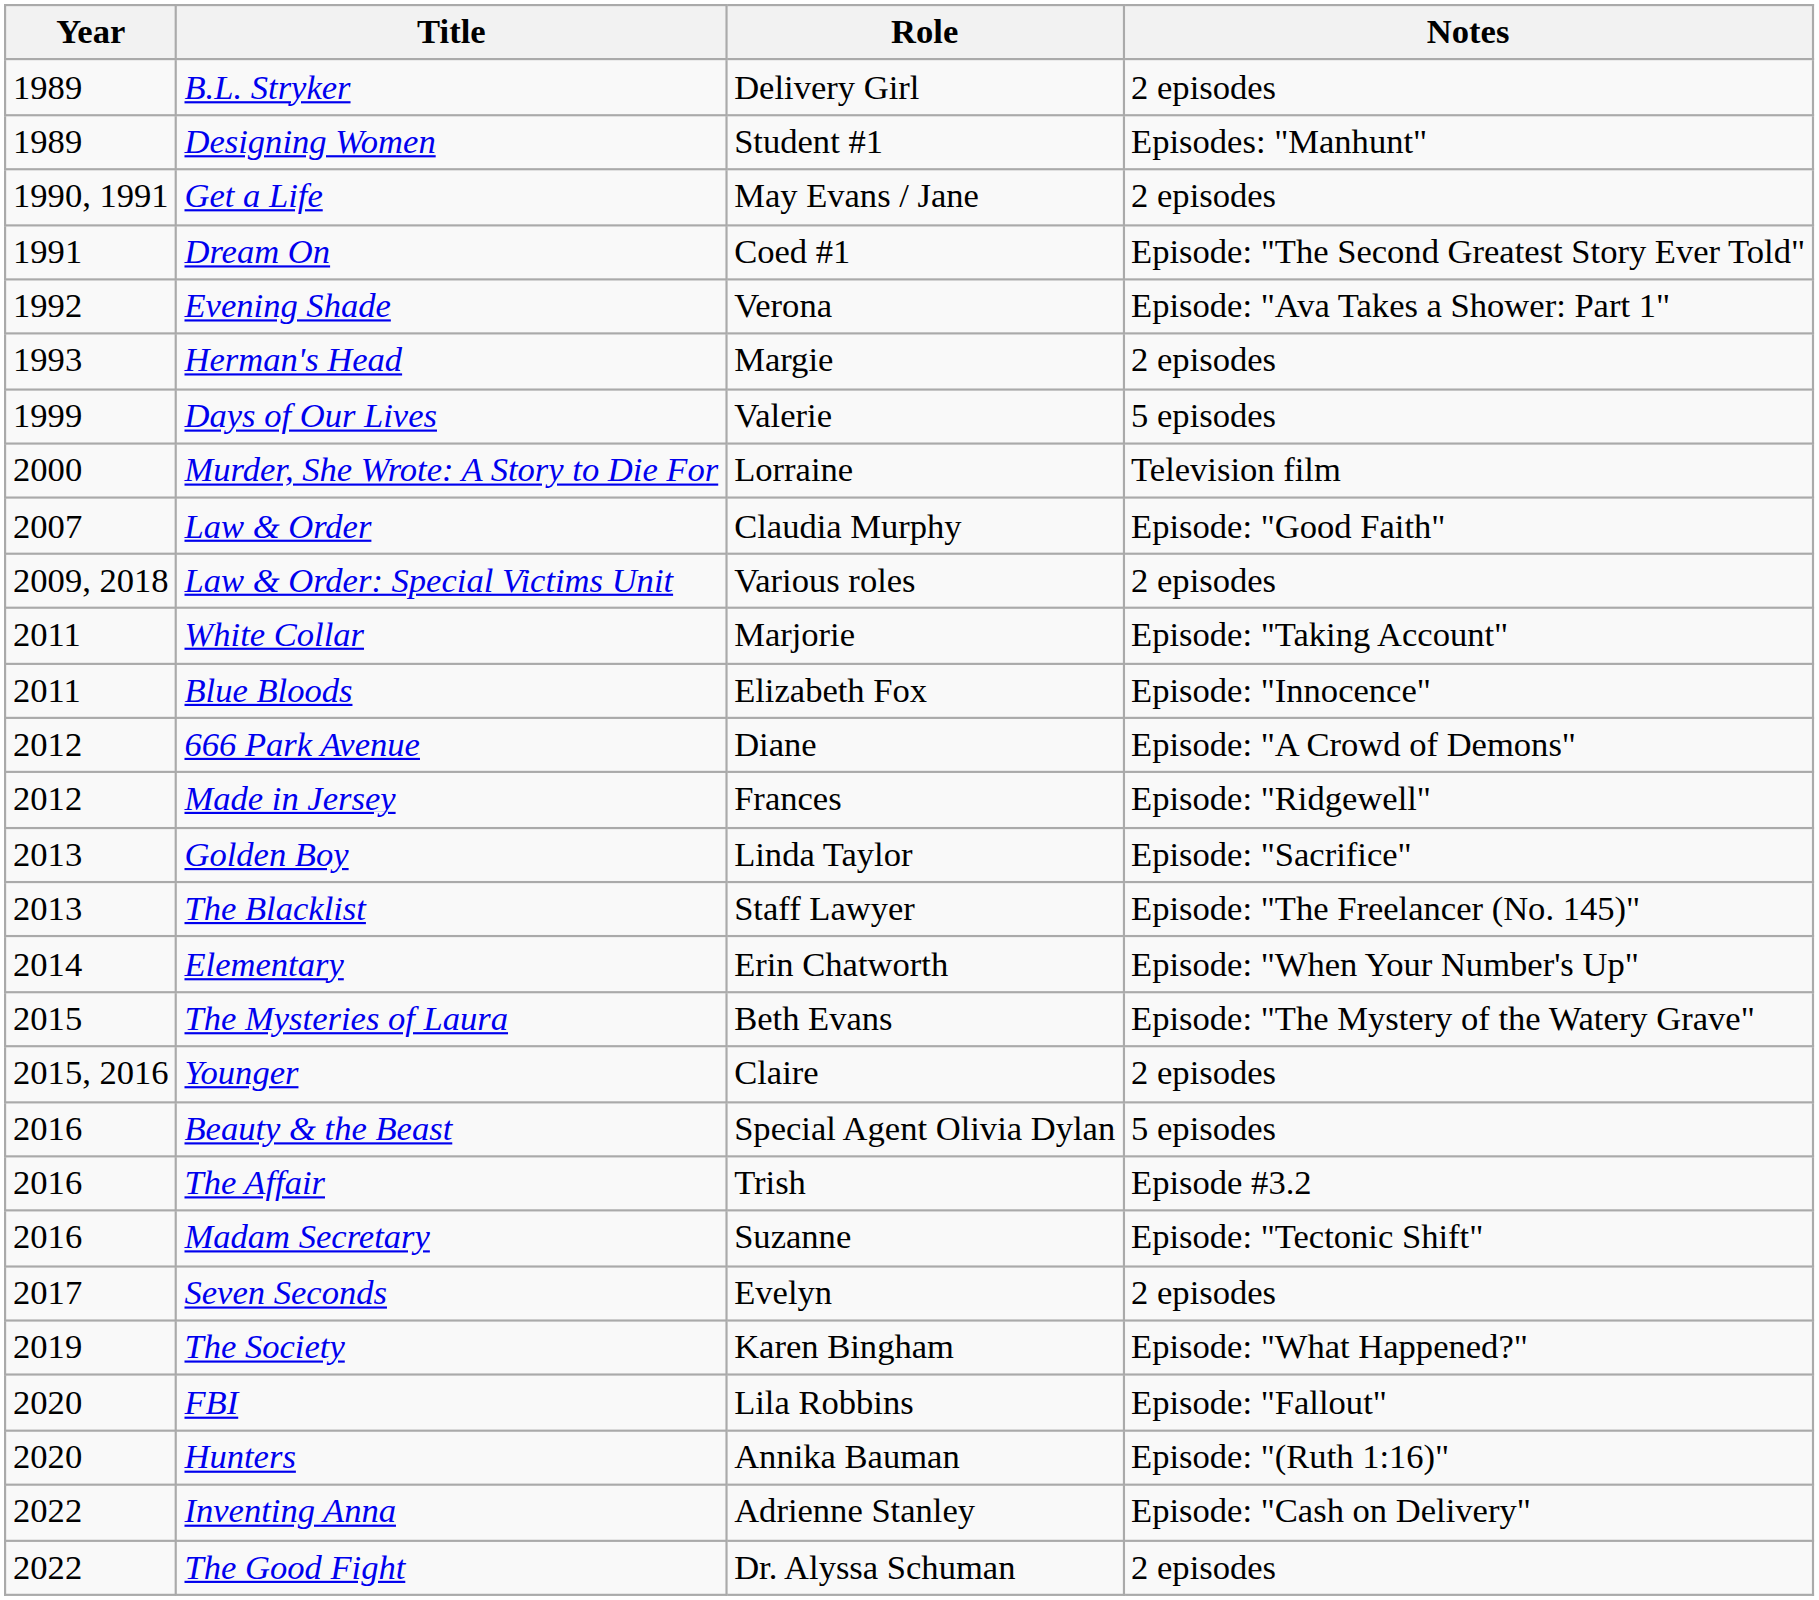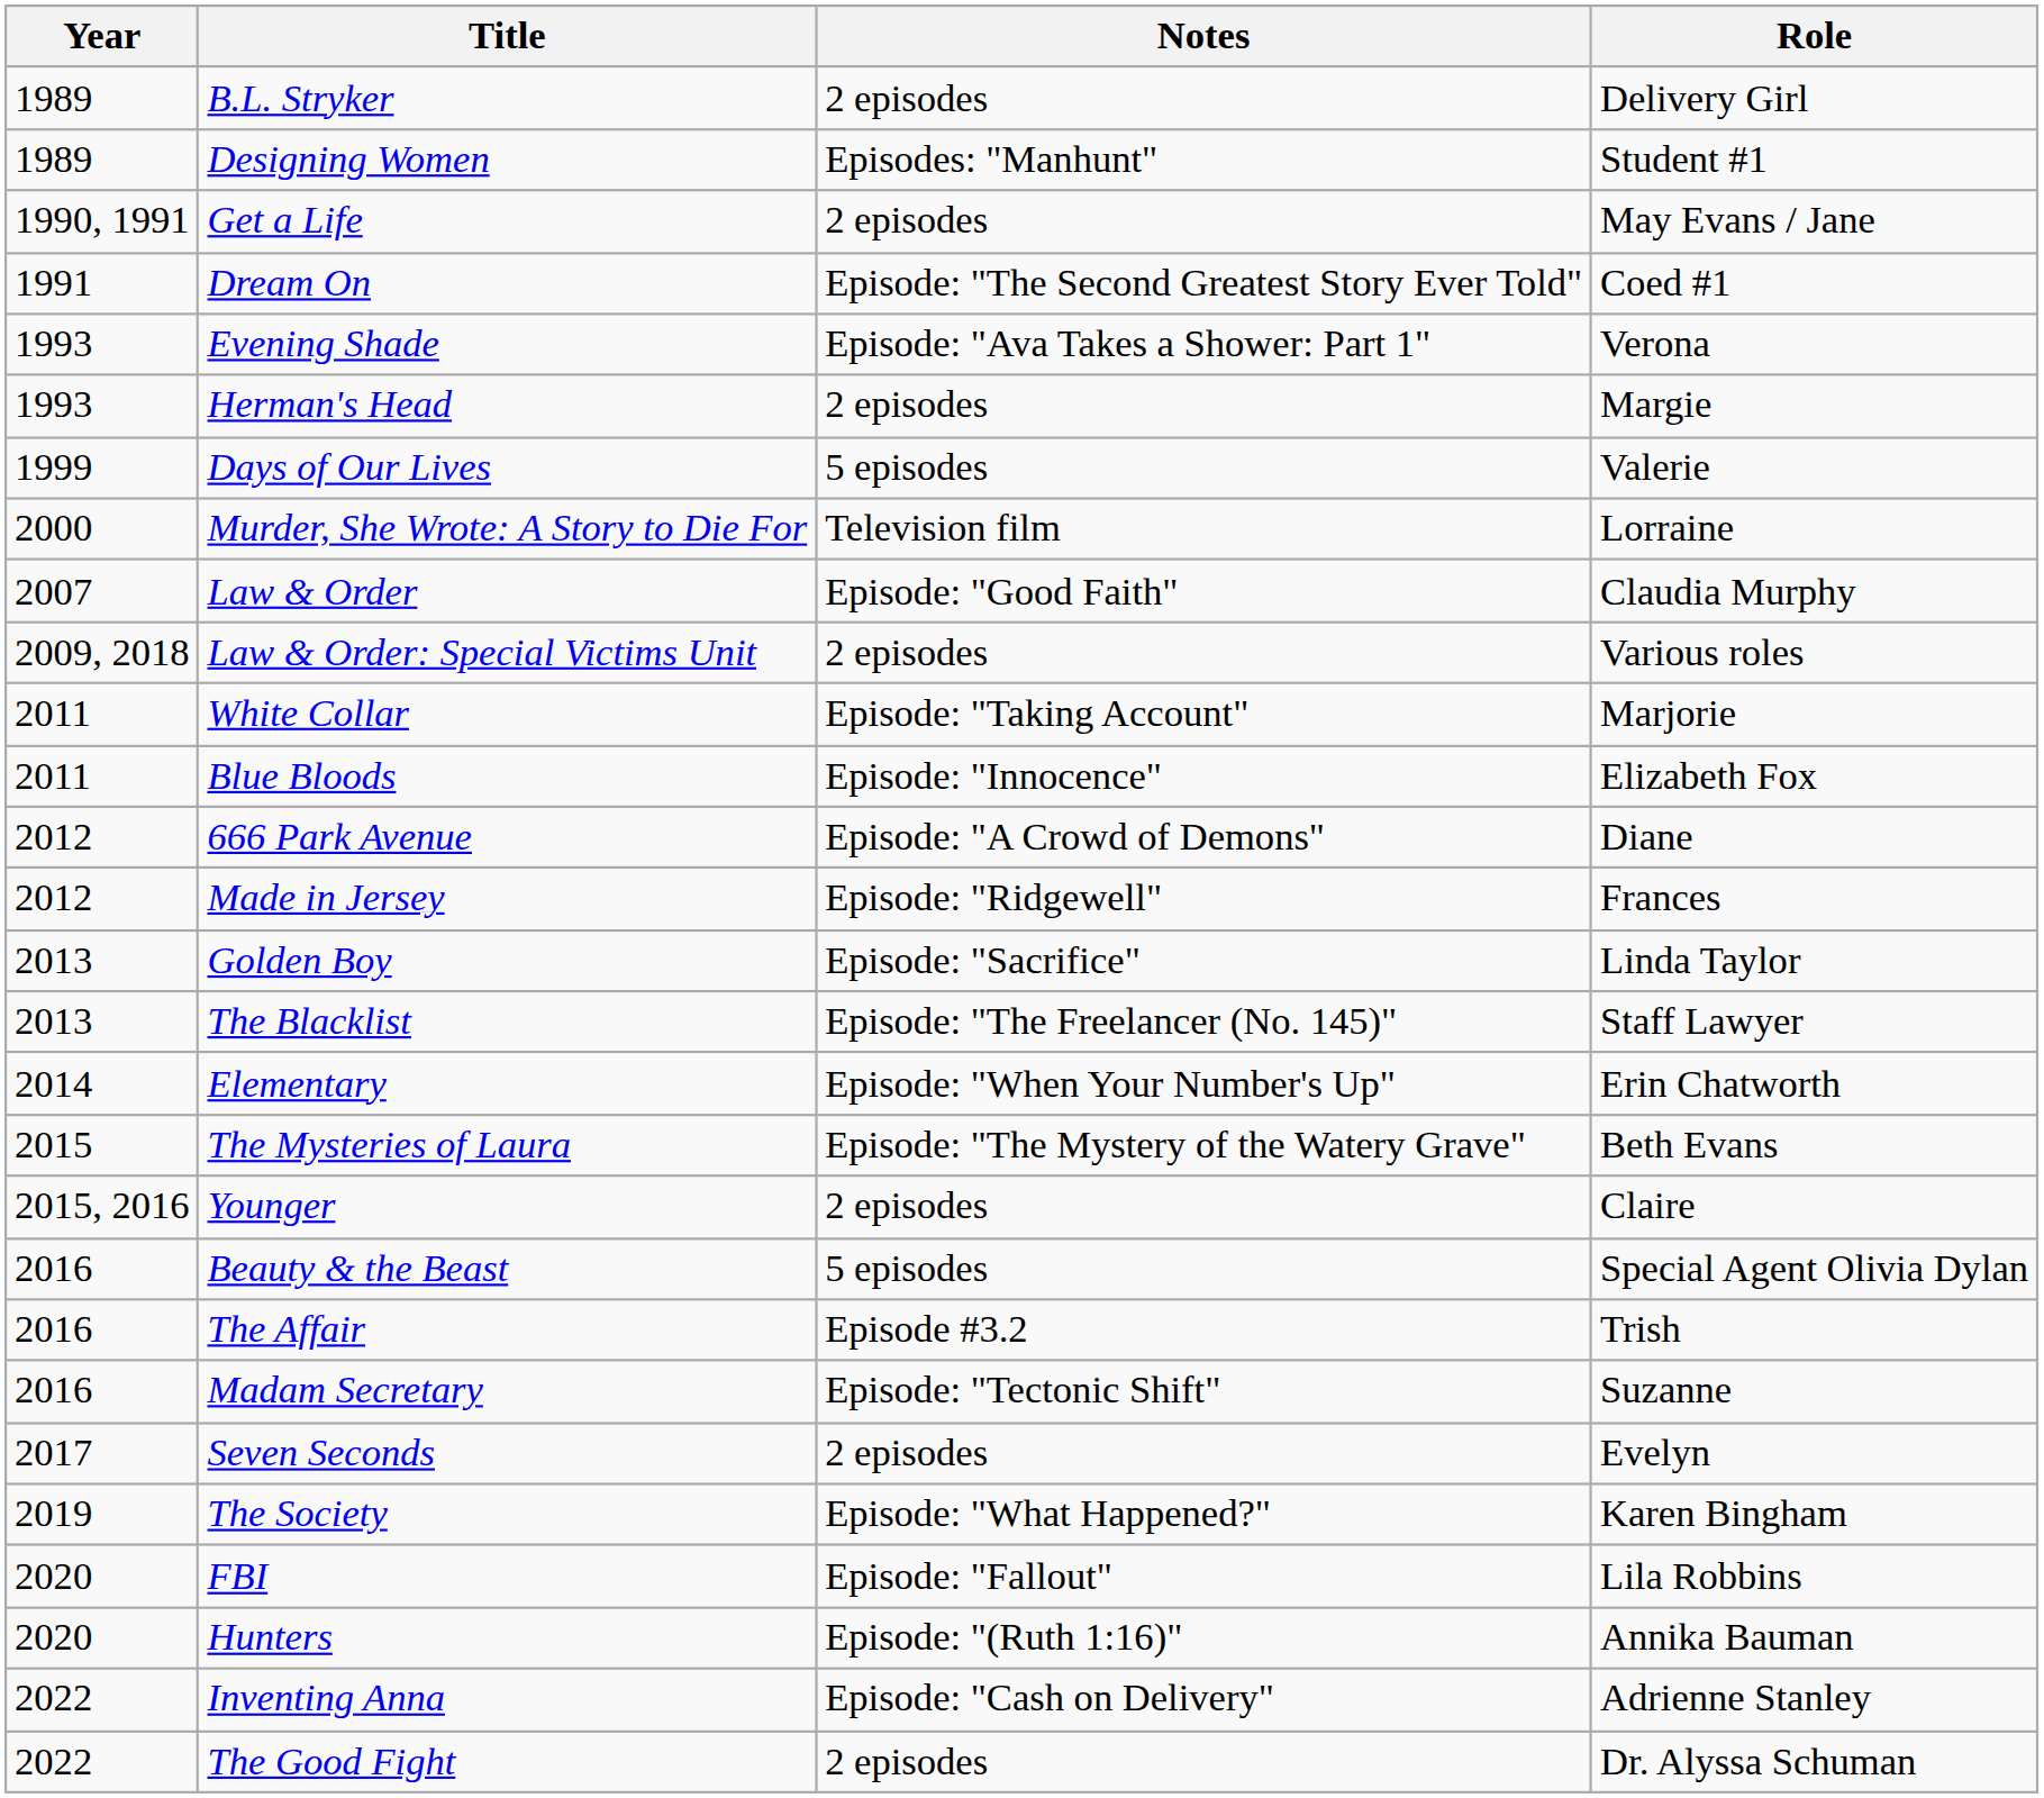columns swapped: Role <-> Notes
Evening Shade | Year: 1992 -> 1993
